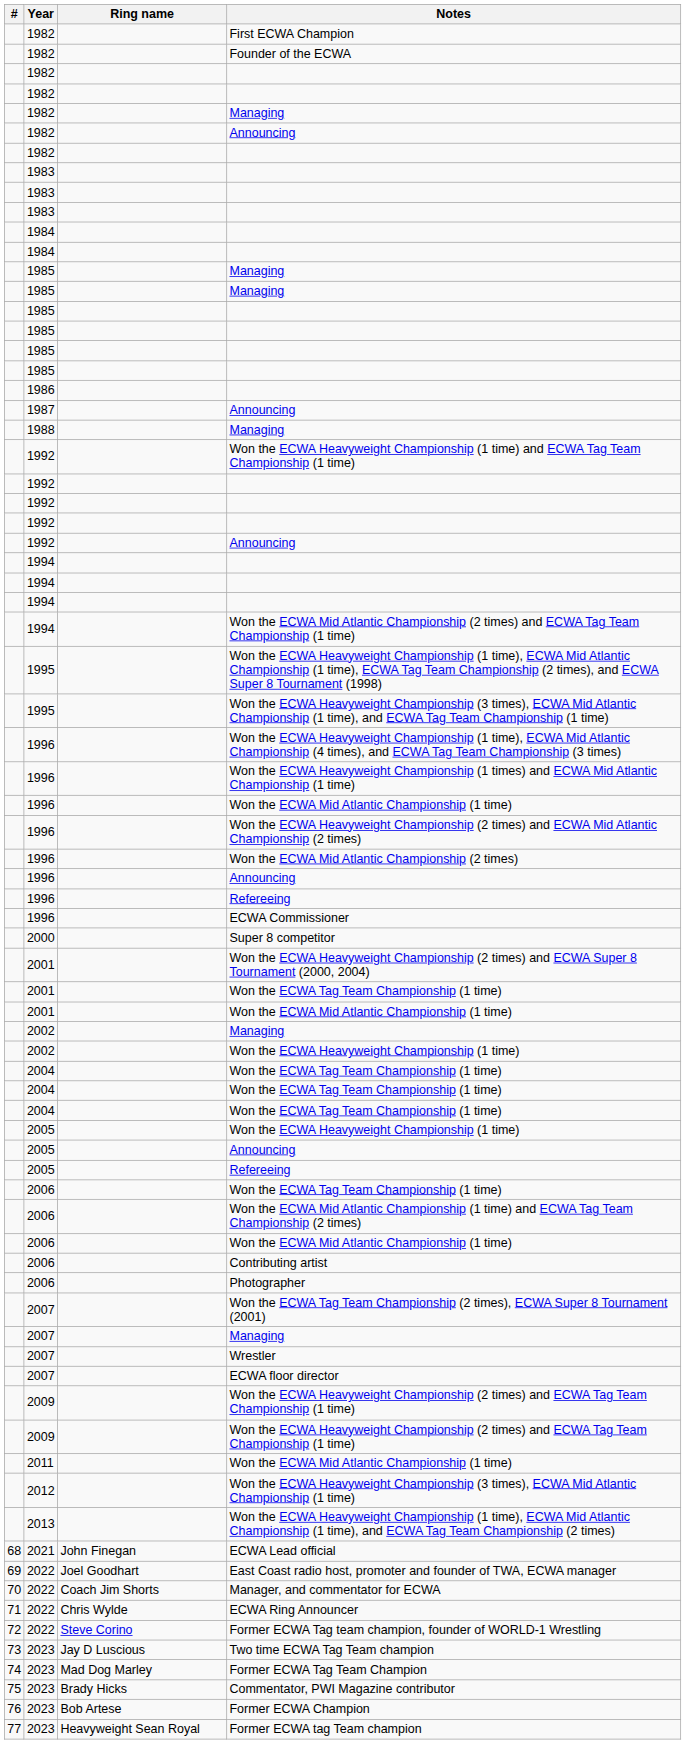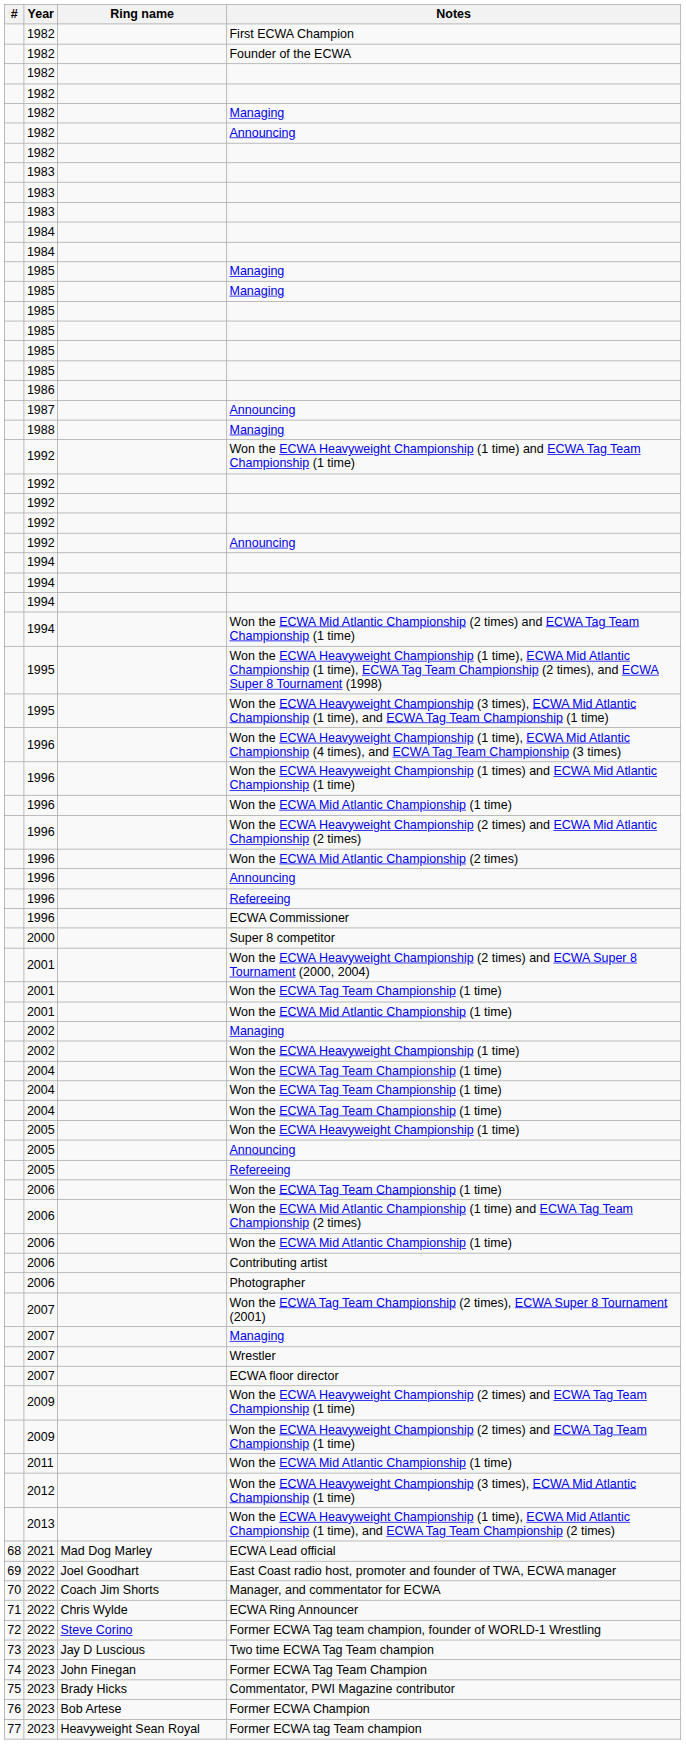ECWA Lead official | Ring name: John Finegan -> Mad Dog Marley
Former ECWA Tag Team Champion | Ring name: Mad Dog Marley -> John Finegan
